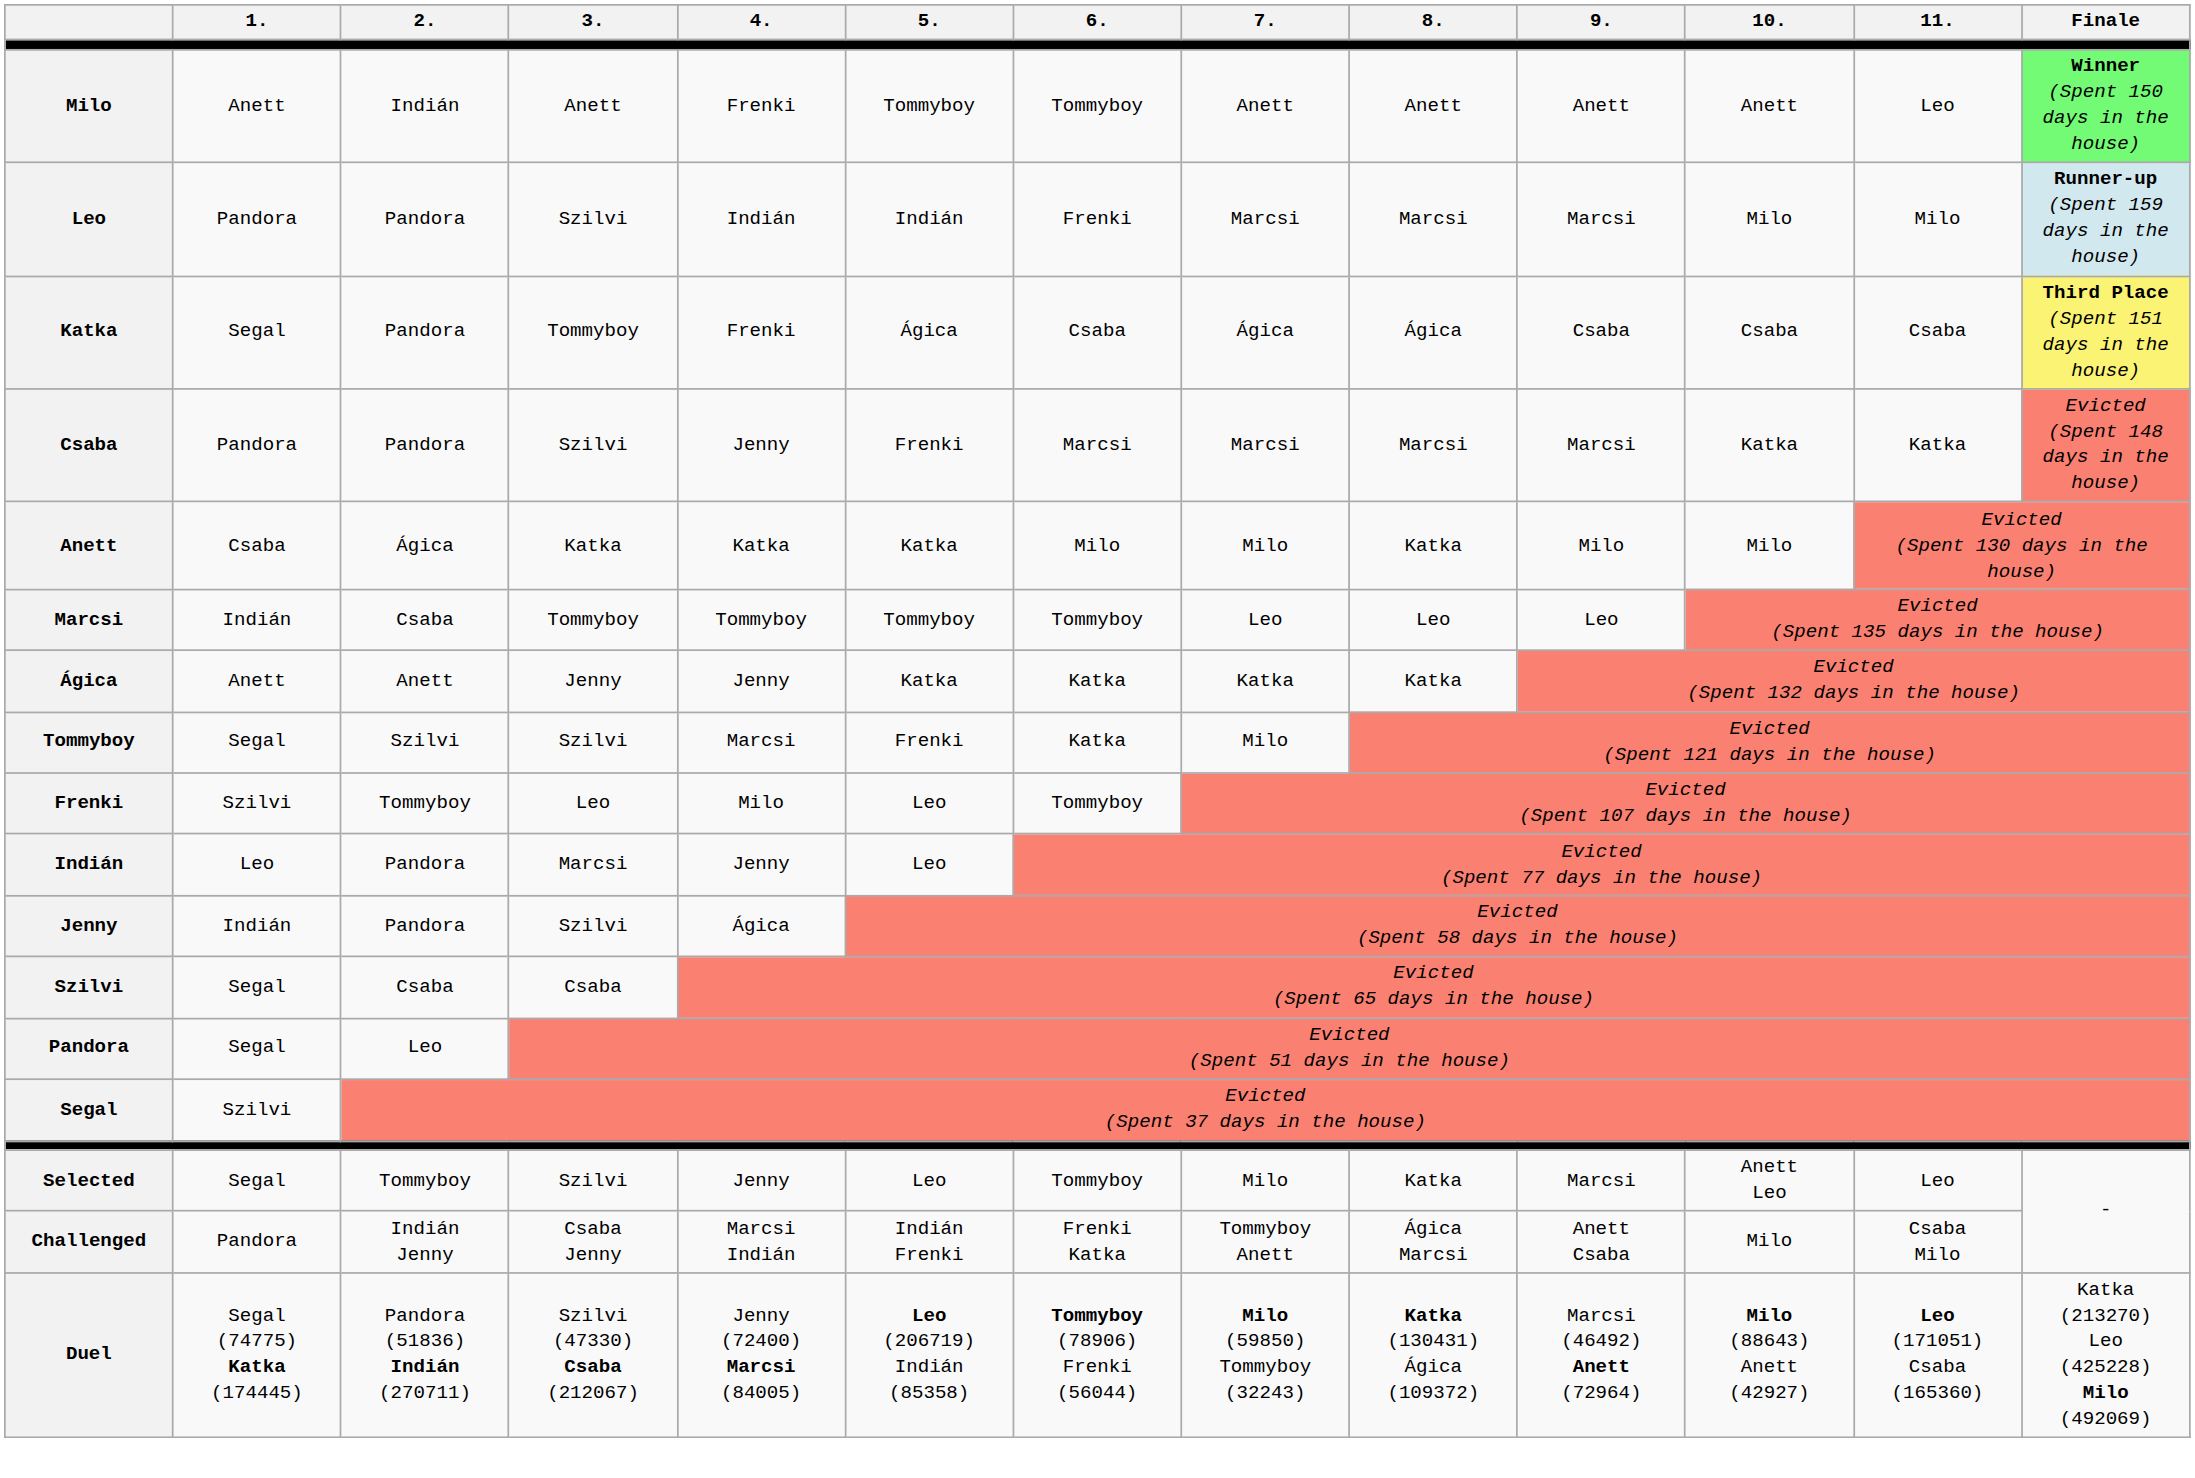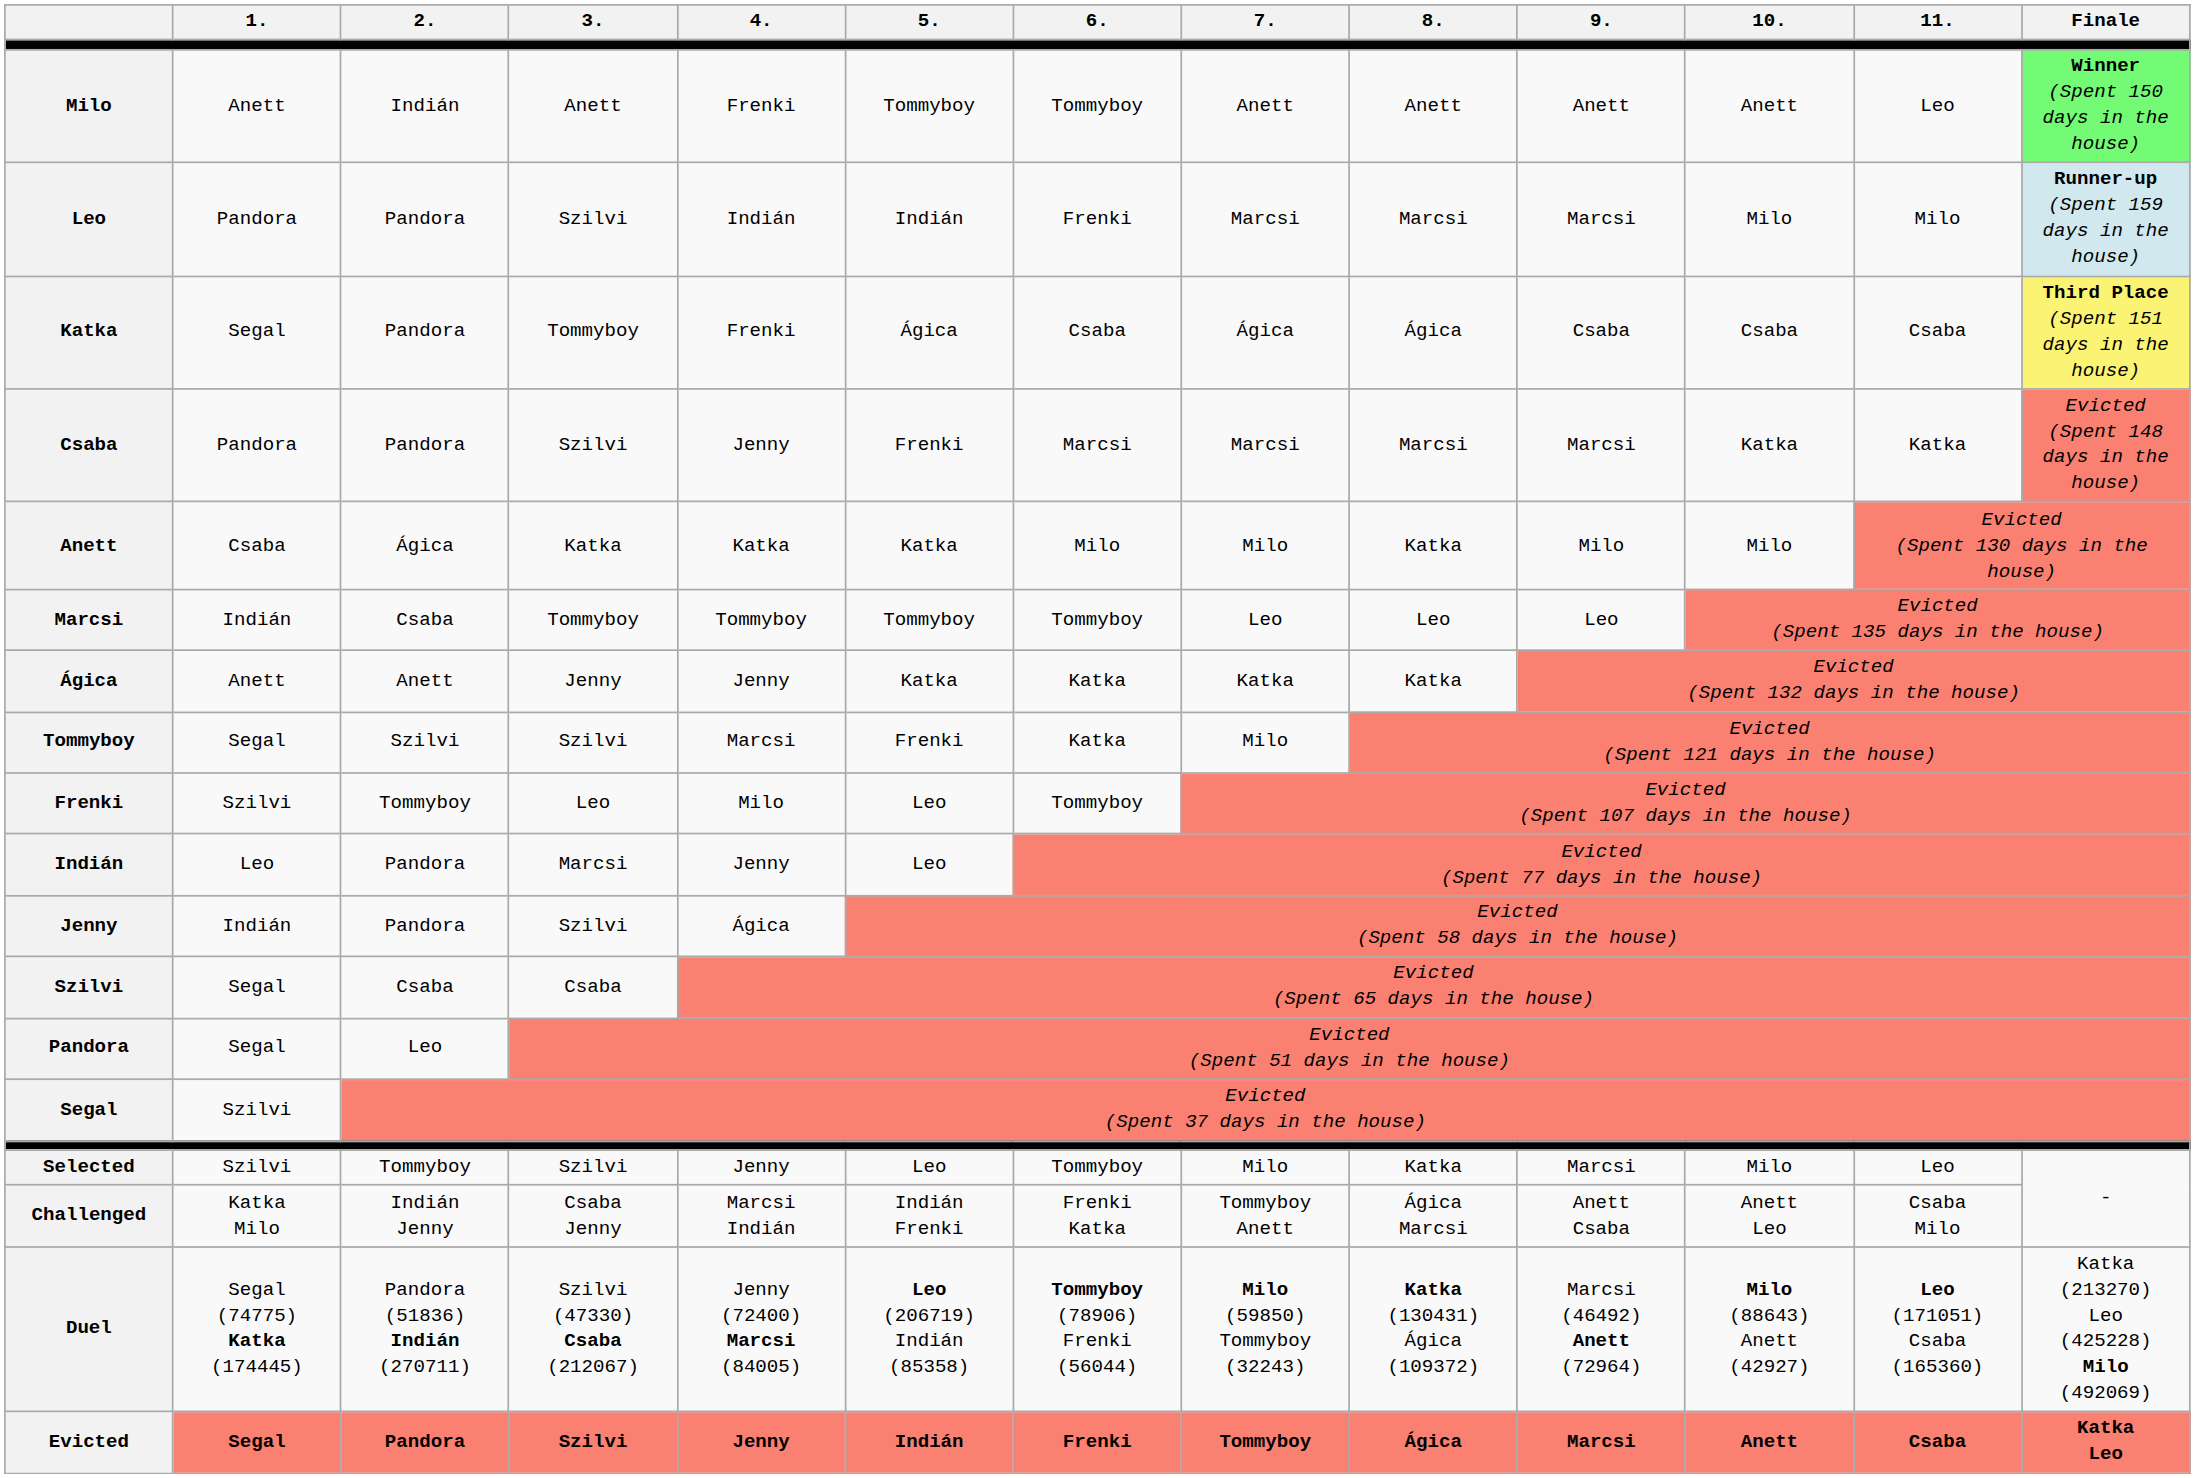Selected | 1.: Segal -> Szilvi
Selected | 10.: Anett Leo -> Milo
Challenged | 1.: Pandora -> Katka Milo
Challenged | 10.: Milo -> Anett Leo
+ row: Evicted | Segal | Pandora | Szilvi | Jenny | Indián | Frenki | Tommyboy | Ágica | Marcsi | Anett | Csaba | Katka Leo
